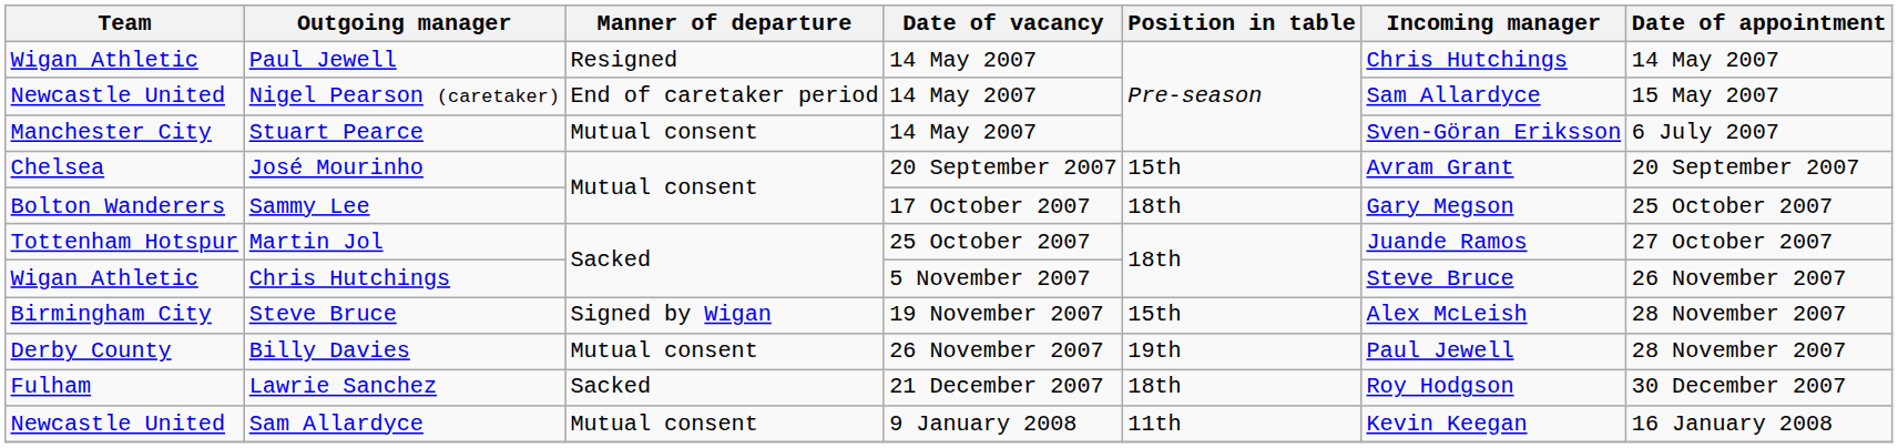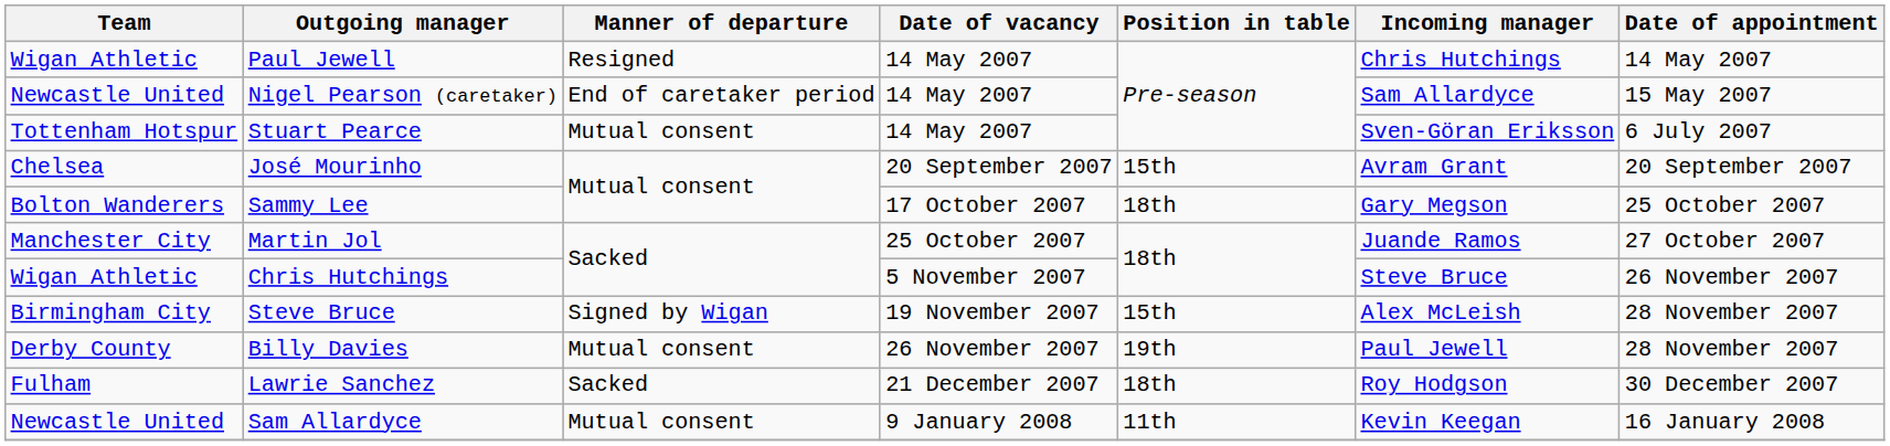Stuart Pearce | Team: Manchester City -> Tottenham Hotspur
Martin Jol | Team: Tottenham Hotspur -> Manchester City
